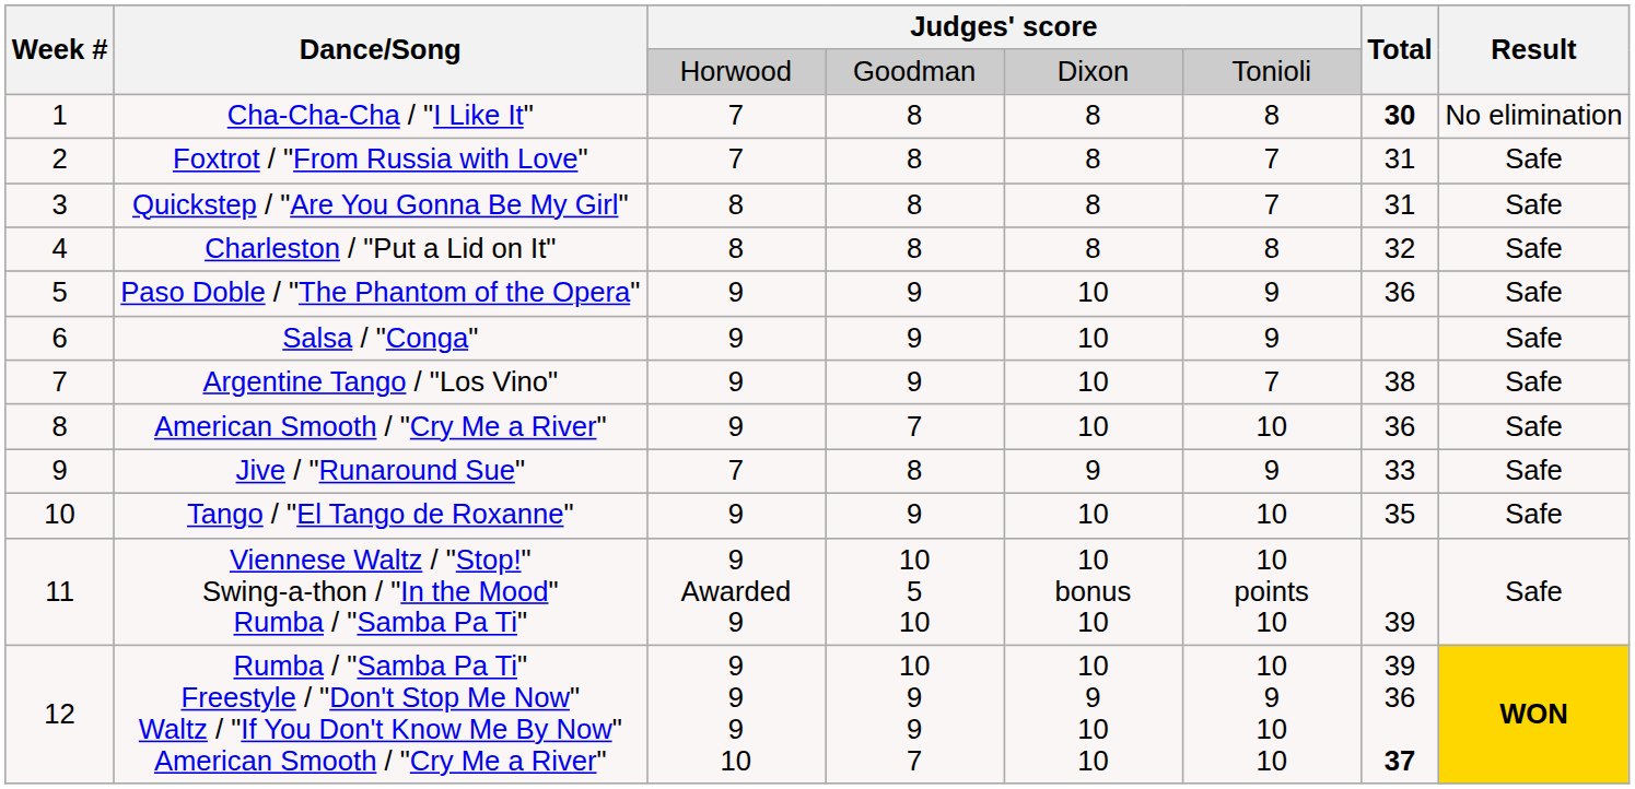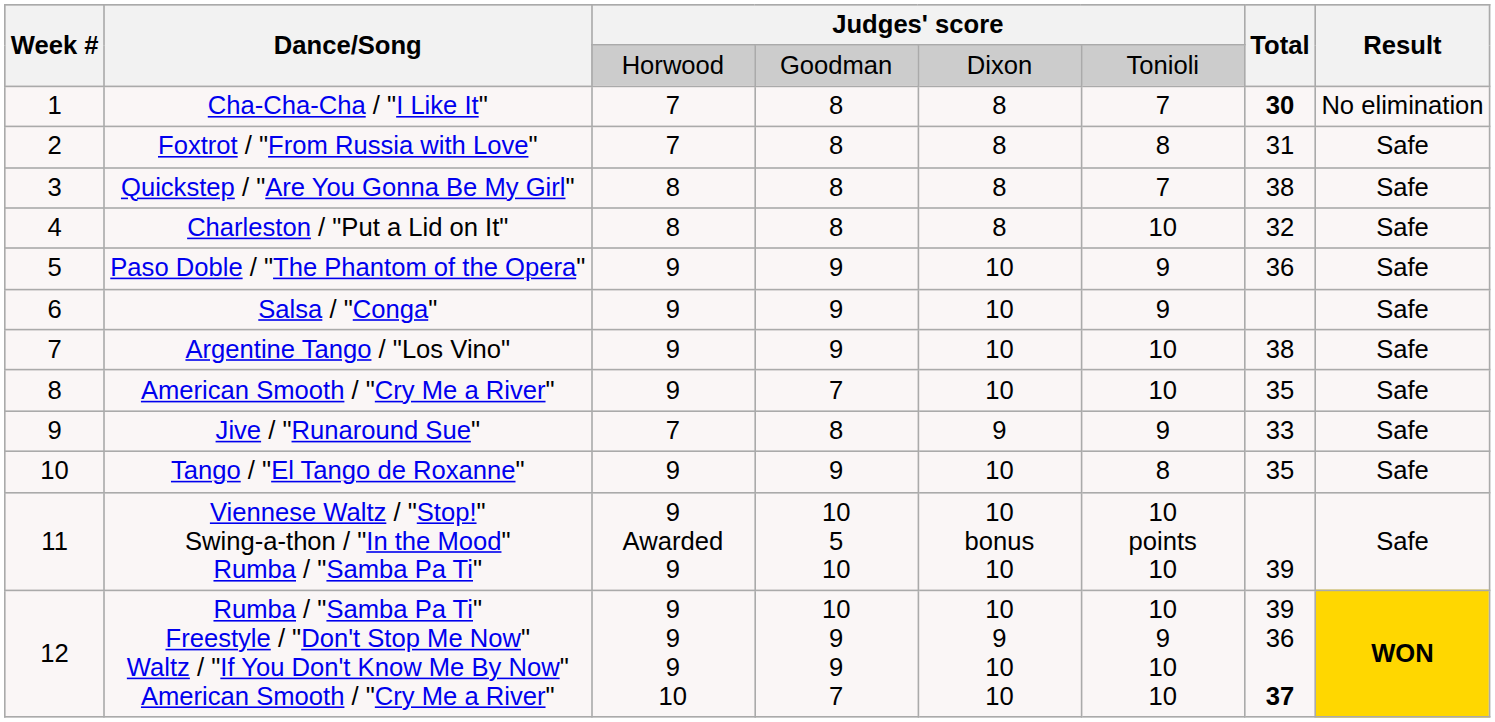Cha-Cha-Cha / "I Like It" | column 6: 8 -> 7
Foxtrot / "From Russia with Love" | column 6: 7 -> 8
Quickstep / "Are You Gonna Be My Girl" | Total: 31 -> 38
Charleston / "Put a Lid on It" | column 6: 8 -> 10
Argentine Tango / "Los Vino" | column 6: 7 -> 10
American Smooth / "Cry Me a River" | Total: 36 -> 35
Tango / "El Tango de Roxanne" | column 6: 10 -> 8
